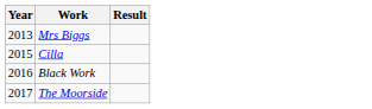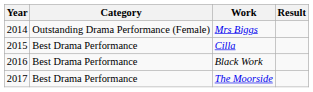+ column: Category | Outstanding Drama Performance (Female) | Best Drama Performance | Best Drama Performance | Best Drama Performance
Mrs Biggs | Year: 2013 -> 2014
